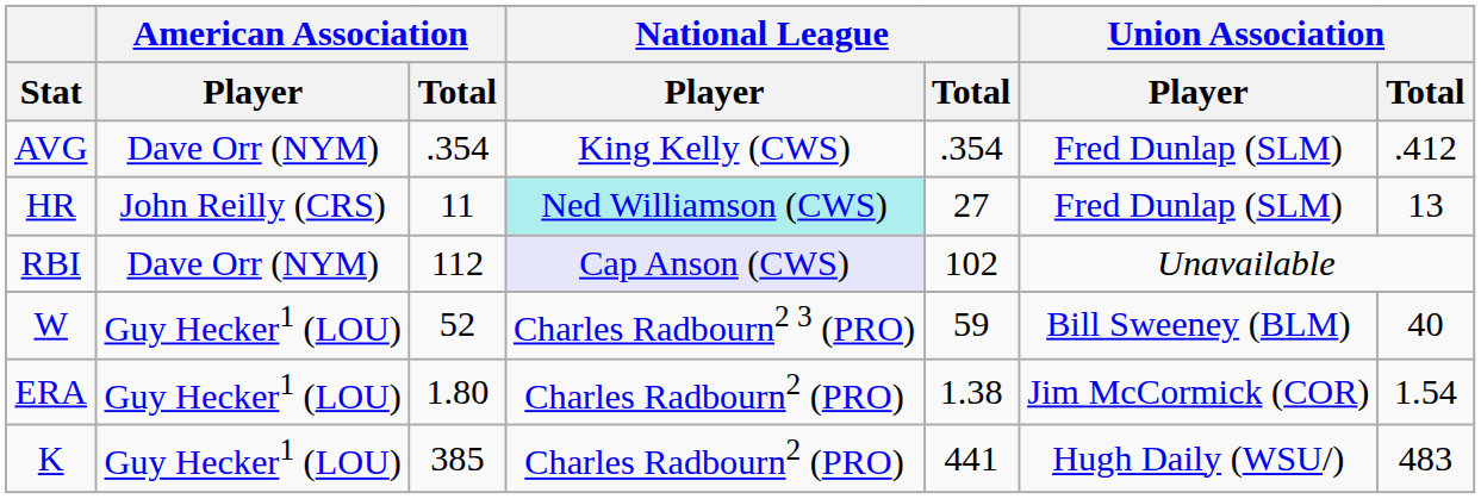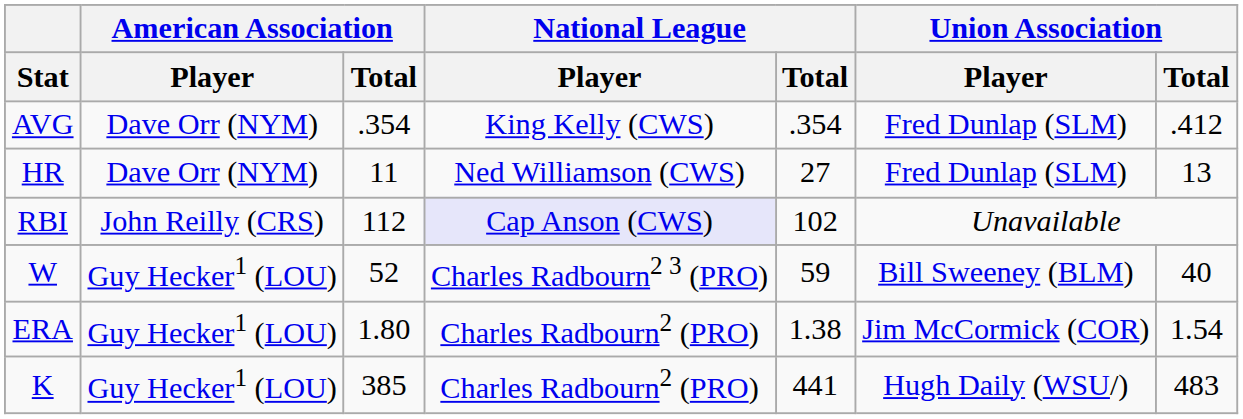HR | American Association / Player: John Reilly (CRS) -> Dave Orr (NYM)
HR | National League / Player: paleturquoise background -> no background
RBI | American Association / Player: Dave Orr (NYM) -> John Reilly (CRS)
